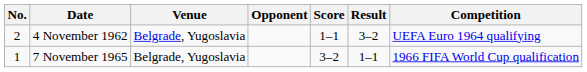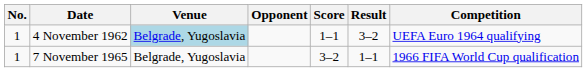4 November 1962 | No.: 2 -> 1
4 November 1962 | Venue: no background -> lightblue background
